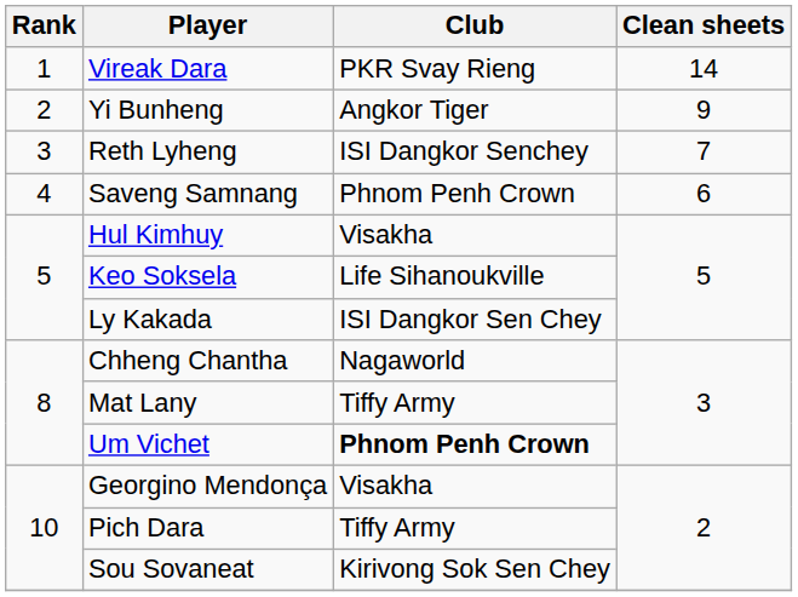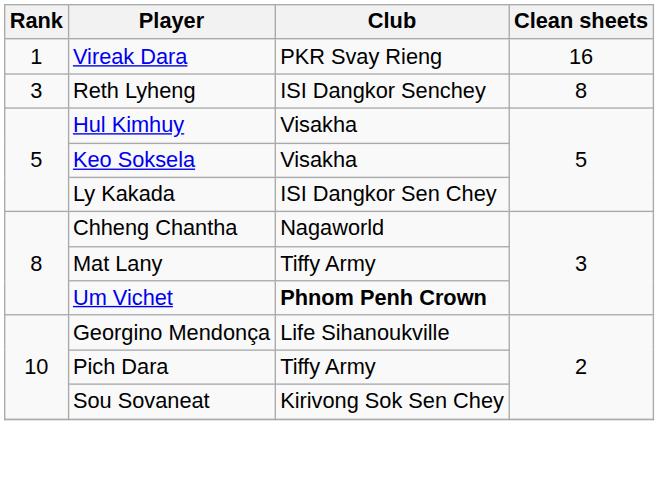Vireak Dara | Clean sheets: 14 -> 16
- row: 2 | Yi Bunheng | Angkor Tiger | 9
Reth Lyheng | Clean sheets: 7 -> 8
- row: 4 | Saveng Samnang | Phnom Penh Crown | 6
Keo Soksela | Club: Life Sihanoukville -> Visakha
Georgino Mendonça | Club: Visakha -> Life Sihanoukville
